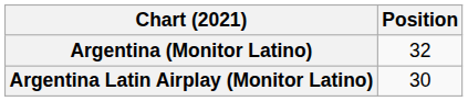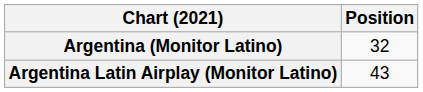Argentina Latin Airplay (Monitor Latino) | Position: 30 -> 43
